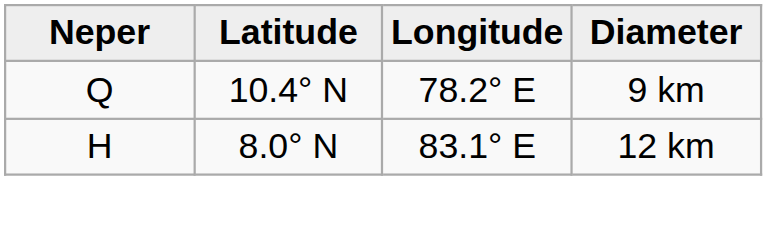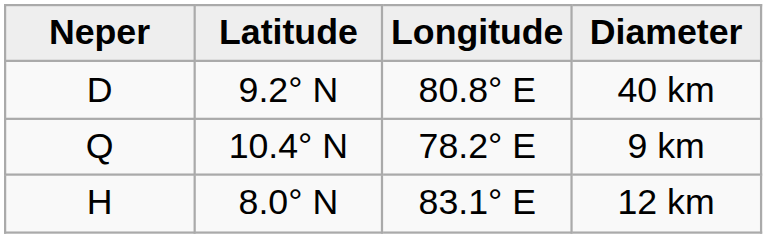+ row: D | 9.2° N | 80.8° E | 40 km
